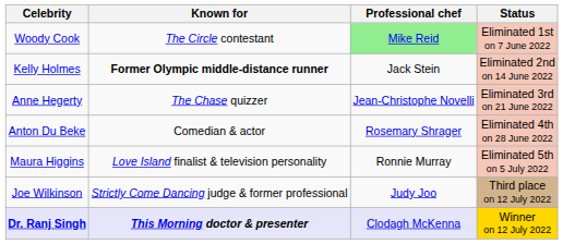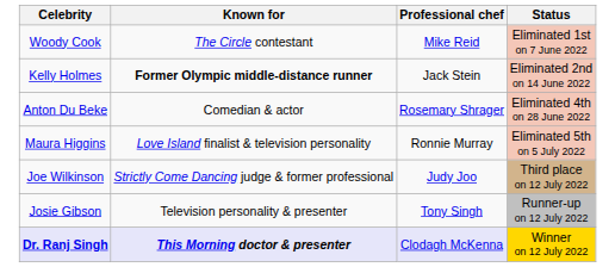Woody Cook | Professional chef: lightgreen background -> no background
- row: Anne Hegerty | The Chase quizzer | Jean-Christophe Novelli | Eliminated 3rd on 21 June 2022
+ row: Josie Gibson | Television personality & presenter | Tony Singh | Runner-up on 12 July 2022
